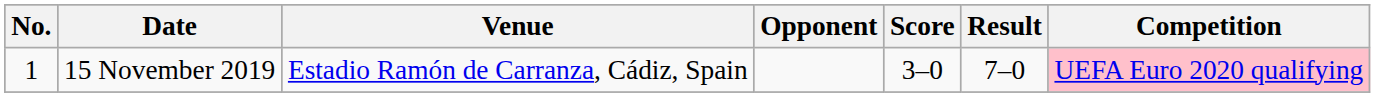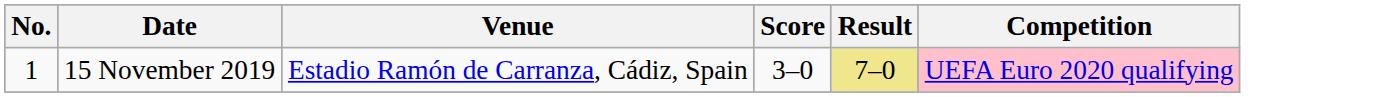- column: Opponent
15 November 2019 | Result: no background -> khaki background
